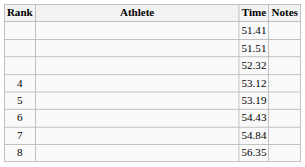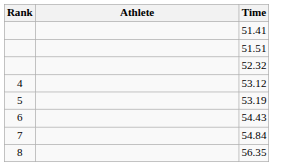- column: Notes
